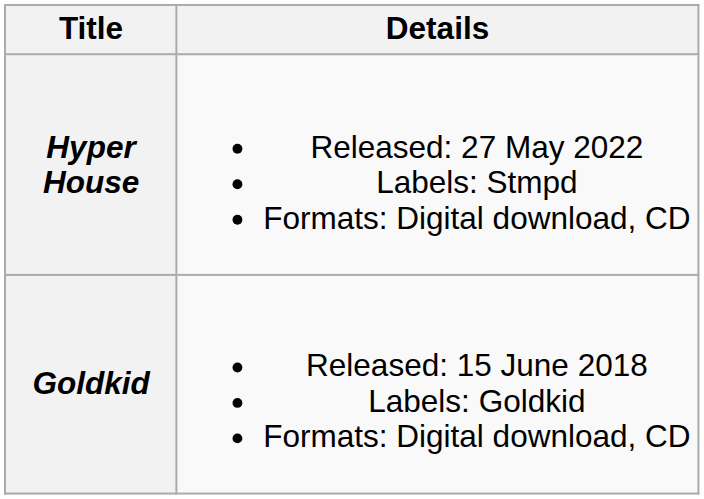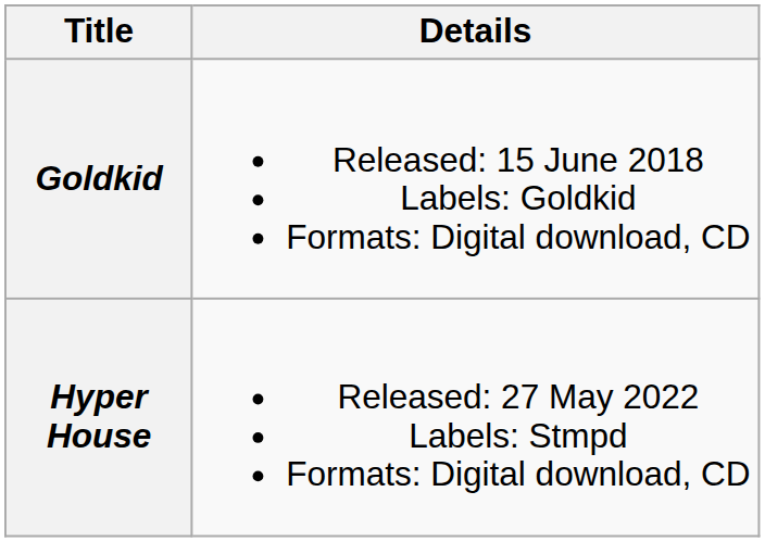rows swapped: Goldkid <-> Hyper House
